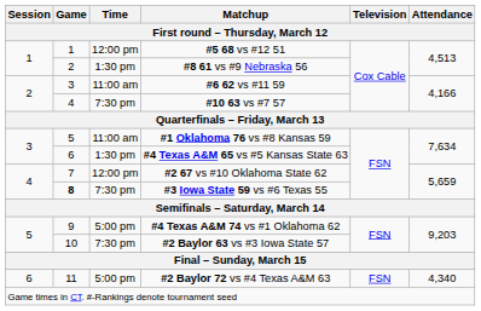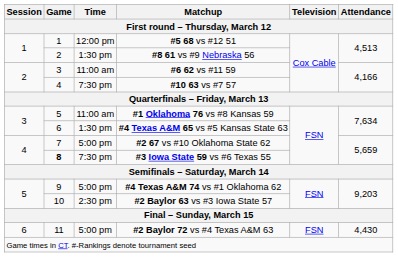#2 67 vs #10 Oklahoma State 62 | Time: 12:00 pm -> 5:00 pm
#2 Baylor 63 vs #3 Iowa State 57 | Time: 7:30 pm -> 2:30 pm
#2 Baylor 72 vs #4 Texas A&M 63 | Attendance: 4,340 -> 4,430
